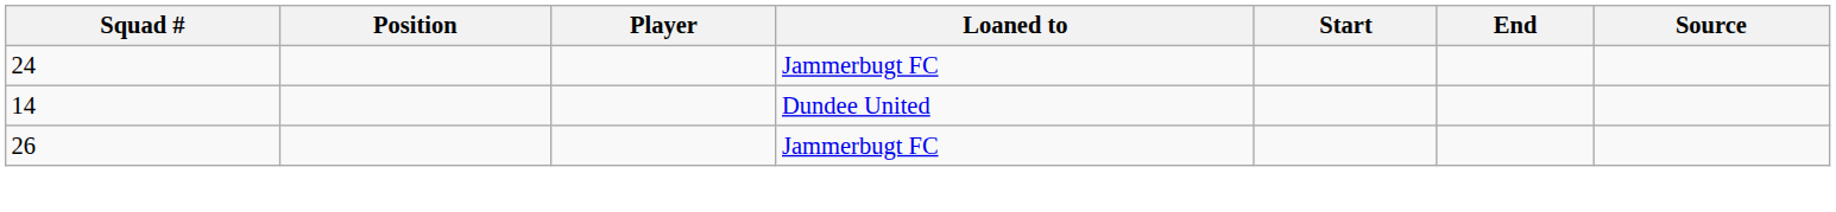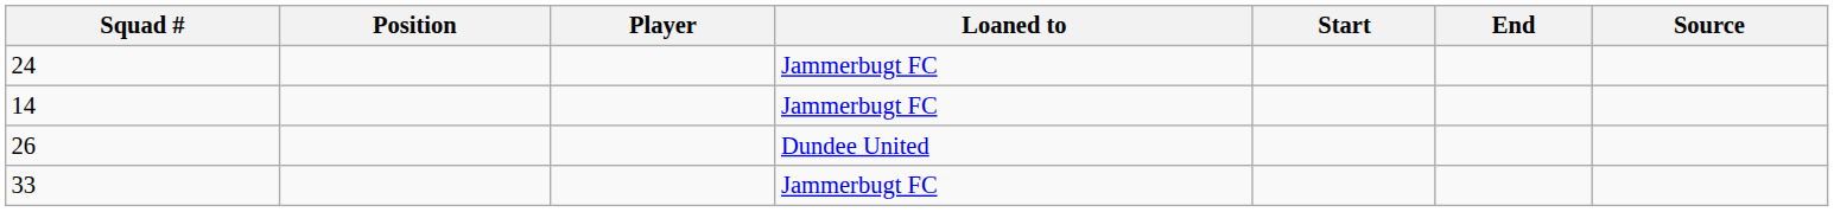14 | Loaned to: Dundee United -> Jammerbugt FC
26 | Loaned to: Jammerbugt FC -> Dundee United
+ row: 33 | Jammerbugt FC
